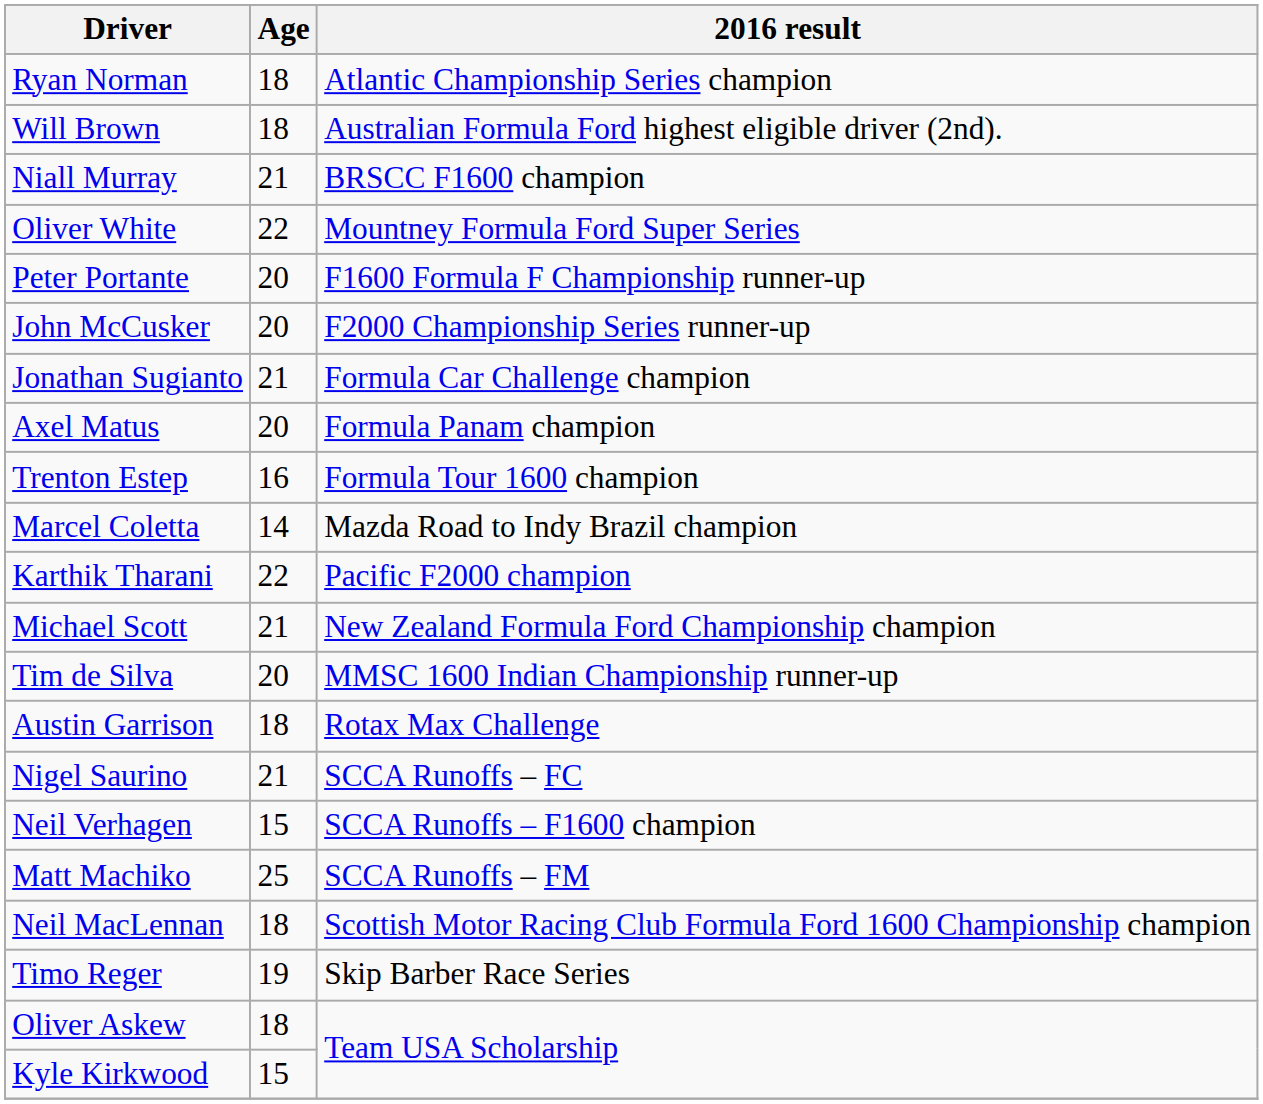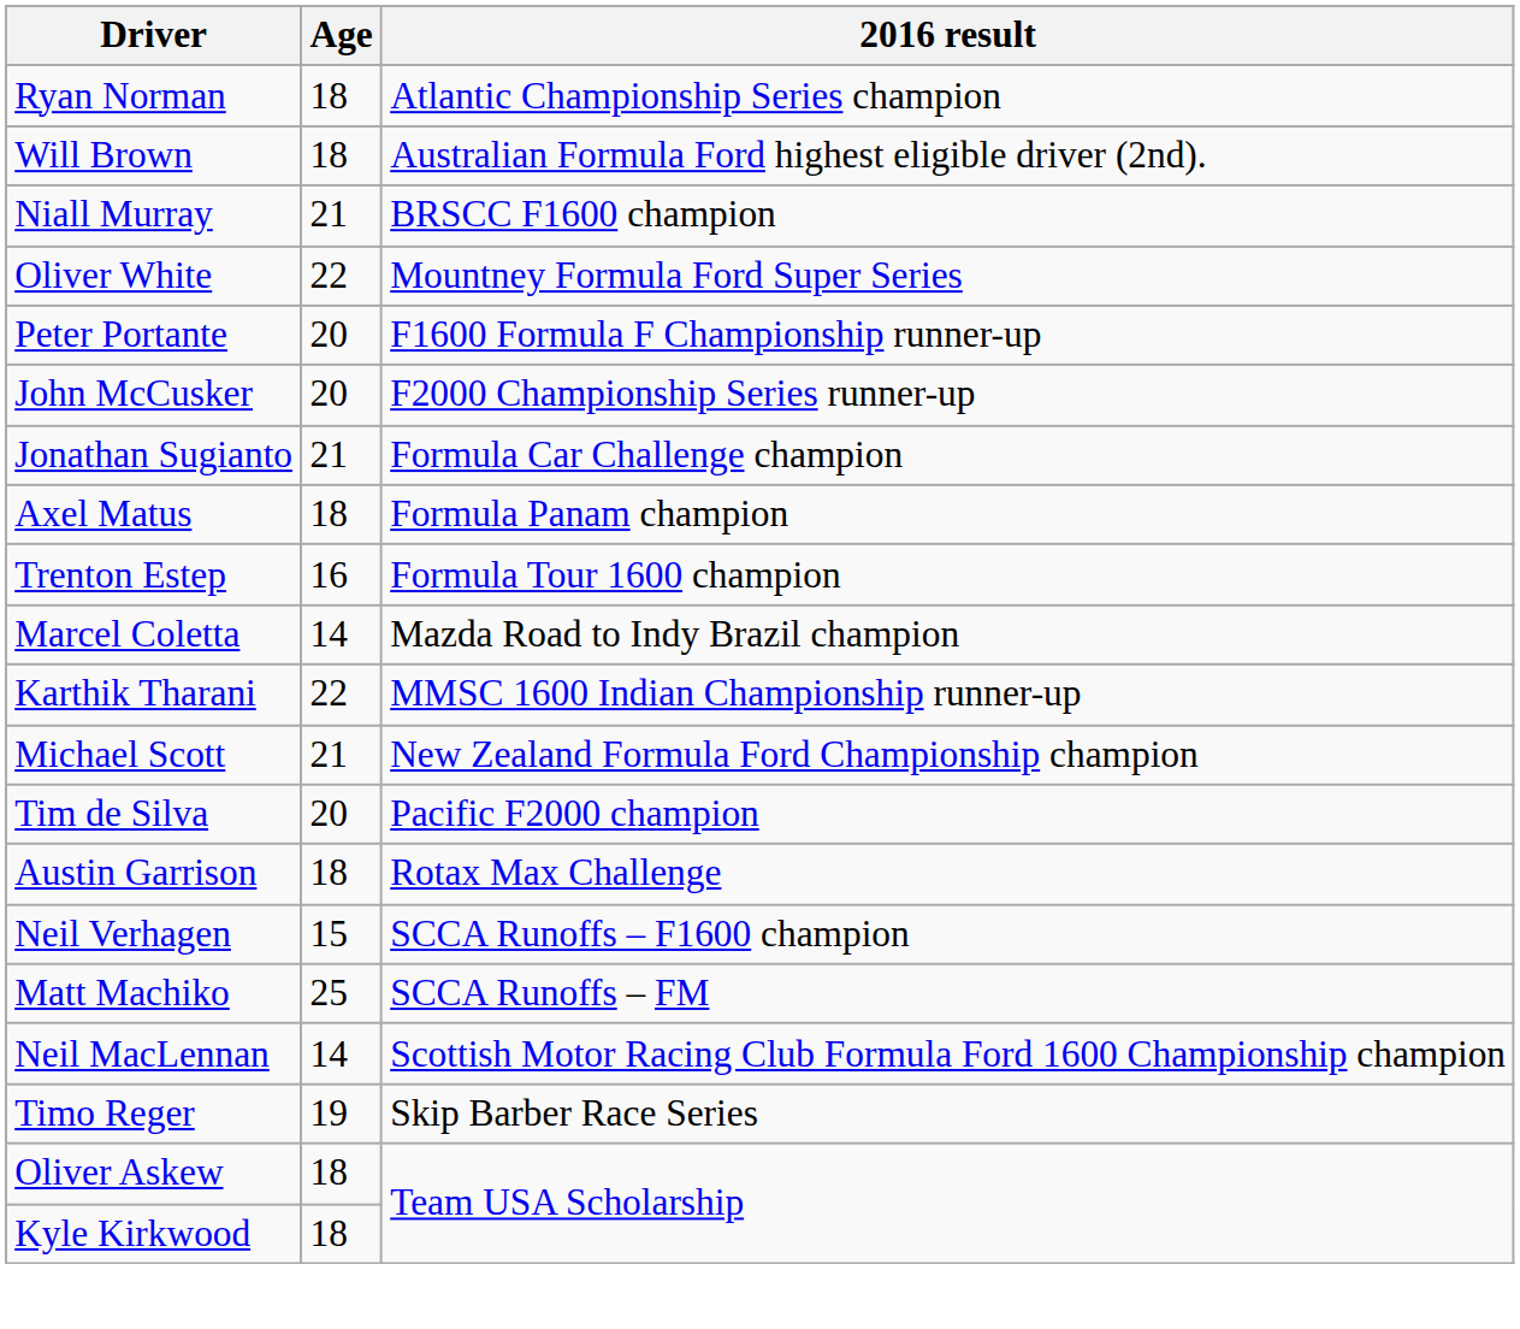Axel Matus | Age: 20 -> 18
Karthik Tharani | 2016 result: Pacific F2000 champion -> MMSC 1600 Indian Championship runner-up
Tim de Silva | 2016 result: MMSC 1600 Indian Championship runner-up -> Pacific F2000 champion
- row: Nigel Saurino | 21 | SCCA Runoffs – FC
Neil MacLennan | Age: 18 -> 14
Kyle Kirkwood | Age: 15 -> 18
